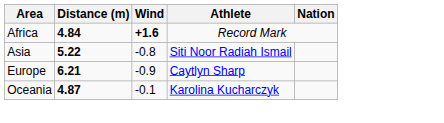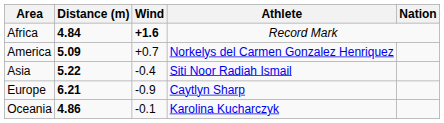+ row: America | 5.09 | +0.7 | Norkelys del Carmen Gonzalez Henriquez
Asia | Wind: -0.8 -> -0.4
Oceania | Distance (m): 4.87 -> 4.86
